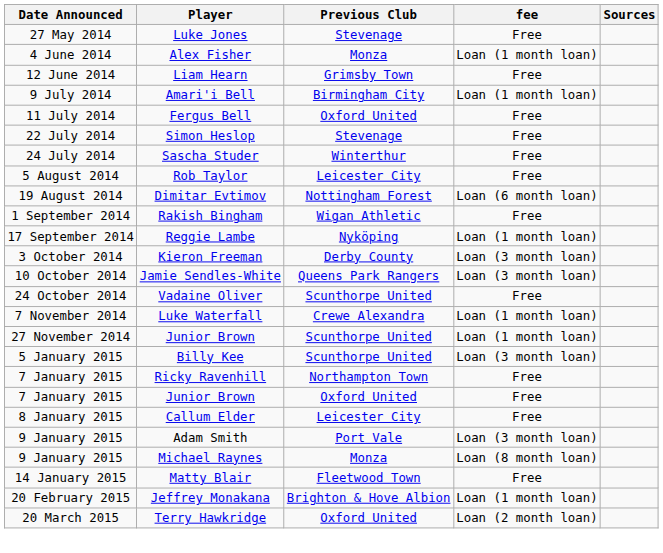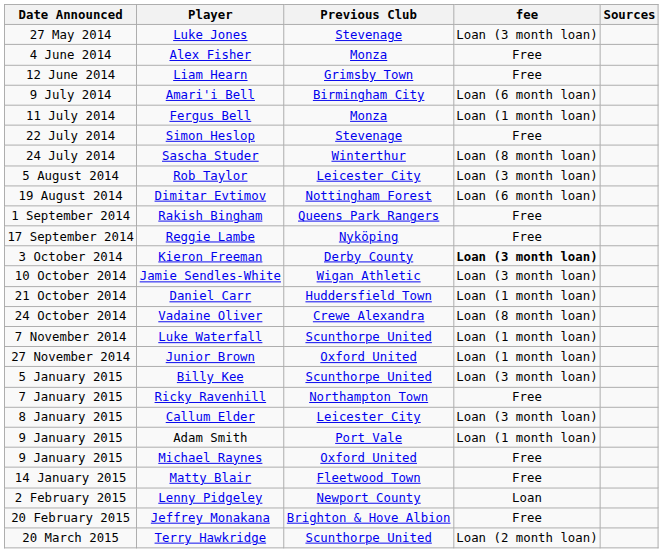Luke Jones | fee: Free -> Loan (3 month loan)
Alex Fisher | fee: Loan (1 month loan) -> Free
Amari'i Bell | fee: Loan (1 month loan) -> Loan (6 month loan)
Fergus Bell | Previous Club: Oxford United -> Monza
Fergus Bell | fee: Free -> Loan (1 month loan)
Sascha Studer | fee: Free -> Loan (8 month loan)
Rob Taylor | fee: Free -> Loan (3 month loan)
Rakish Bingham | Previous Club: Wigan Athletic -> Queens Park Rangers
Reggie Lambe | fee: Loan (1 month loan) -> Free
Kieron Freeman | fee: normal -> bold
Jamie Sendles-White | Previous Club: Queens Park Rangers -> Wigan Athletic
+ row: 21 October 2014 | Daniel Carr | Huddersfield Town | Loan (1 month loan)
Vadaine Oliver | Previous Club: Scunthorpe United -> Crewe Alexandra
Vadaine Oliver | fee: Free -> Loan (8 month loan)
Luke Waterfall | Previous Club: Crewe Alexandra -> Scunthorpe United
27 November 2014 / Junior Brown | Previous Club: Scunthorpe United -> Oxford United
- row: 7 January 2015 | Junior Brown | Oxford United | Free
Callum Elder | fee: Free -> Loan (3 month loan)
Adam Smith | fee: Loan (3 month loan) -> Loan (1 month loan)
Michael Raynes | Previous Club: Monza -> Oxford United
Michael Raynes | fee: Loan (8 month loan) -> Free
+ row: 2 February 2015 | Lenny Pidgeley | Newport County | Loan
Jeffrey Monakana | fee: Loan (1 month loan) -> Free
Terry Hawkridge | Previous Club: Oxford United -> Scunthorpe United
